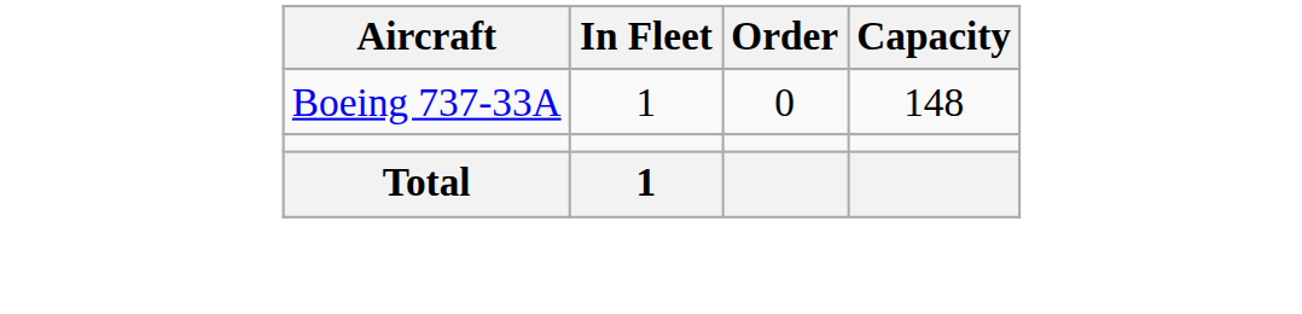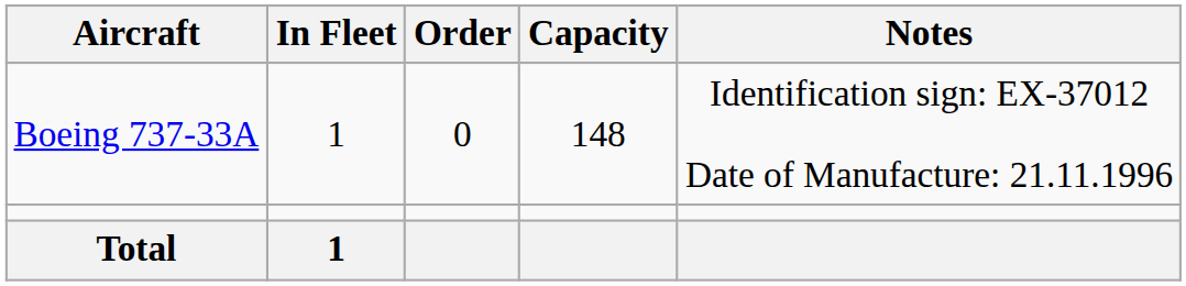+ column: Notes | Identification sign: EX-37012 Date of Manufacture: 21.11.1996
